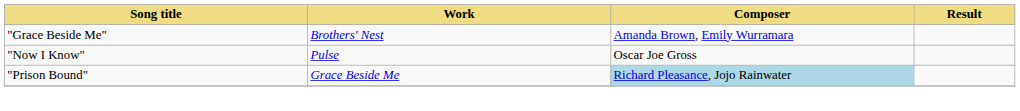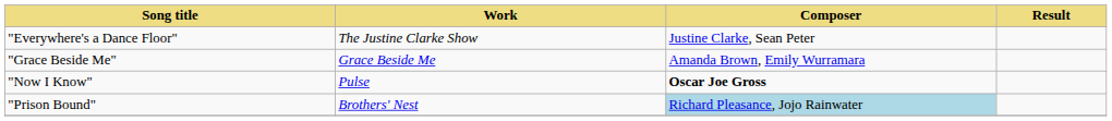+ row: "Everywhere's a Dance Floor" | The Justine Clarke Show | Justine Clarke, Sean Peter
"Grace Beside Me" | Work: Brothers' Nest -> Grace Beside Me
"Now I Know" | Composer: normal -> bold
"Prison Bound" | Work: Grace Beside Me -> Brothers' Nest
